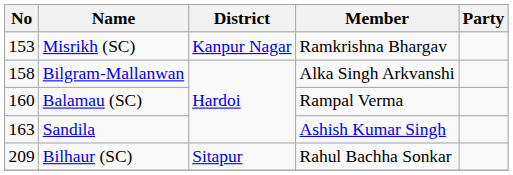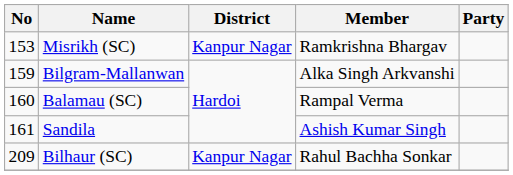Bilgram-Mallanwan | No: 158 -> 159
Sandila | No: 163 -> 161
Bilhaur (SC) | District: Sitapur -> Kanpur Nagar
